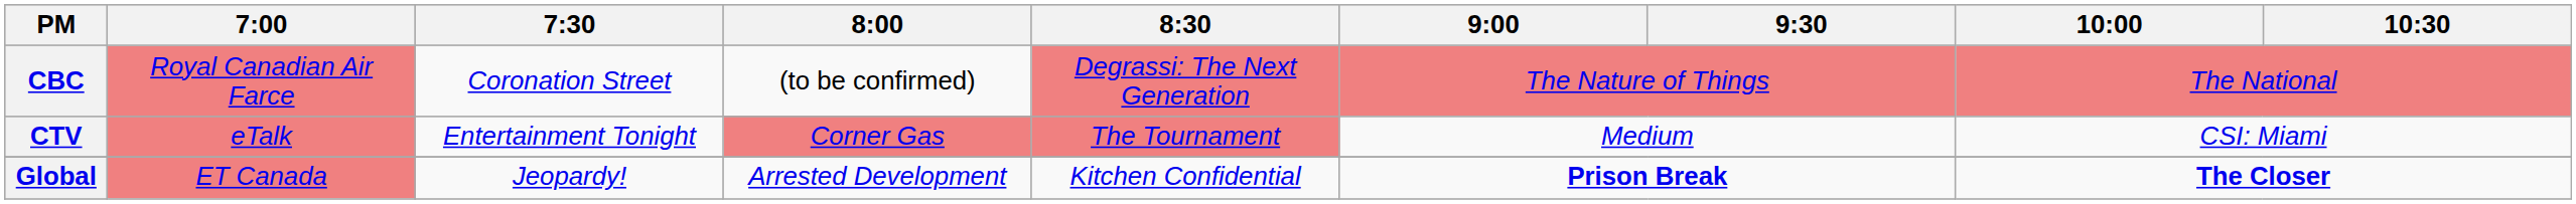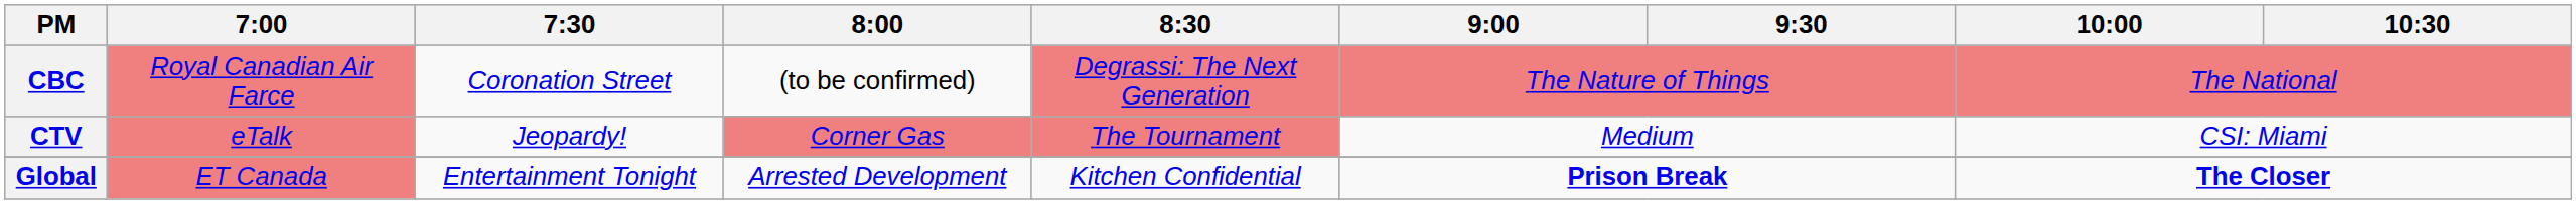CTV | 7:30: Entertainment Tonight -> Jeopardy!
Global | 7:30: Jeopardy! -> Entertainment Tonight
